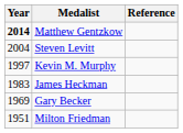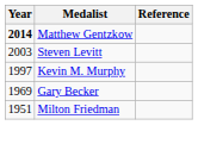Steven Levitt | Year: 2004 -> 2003
- row: 1983 | James Heckman
